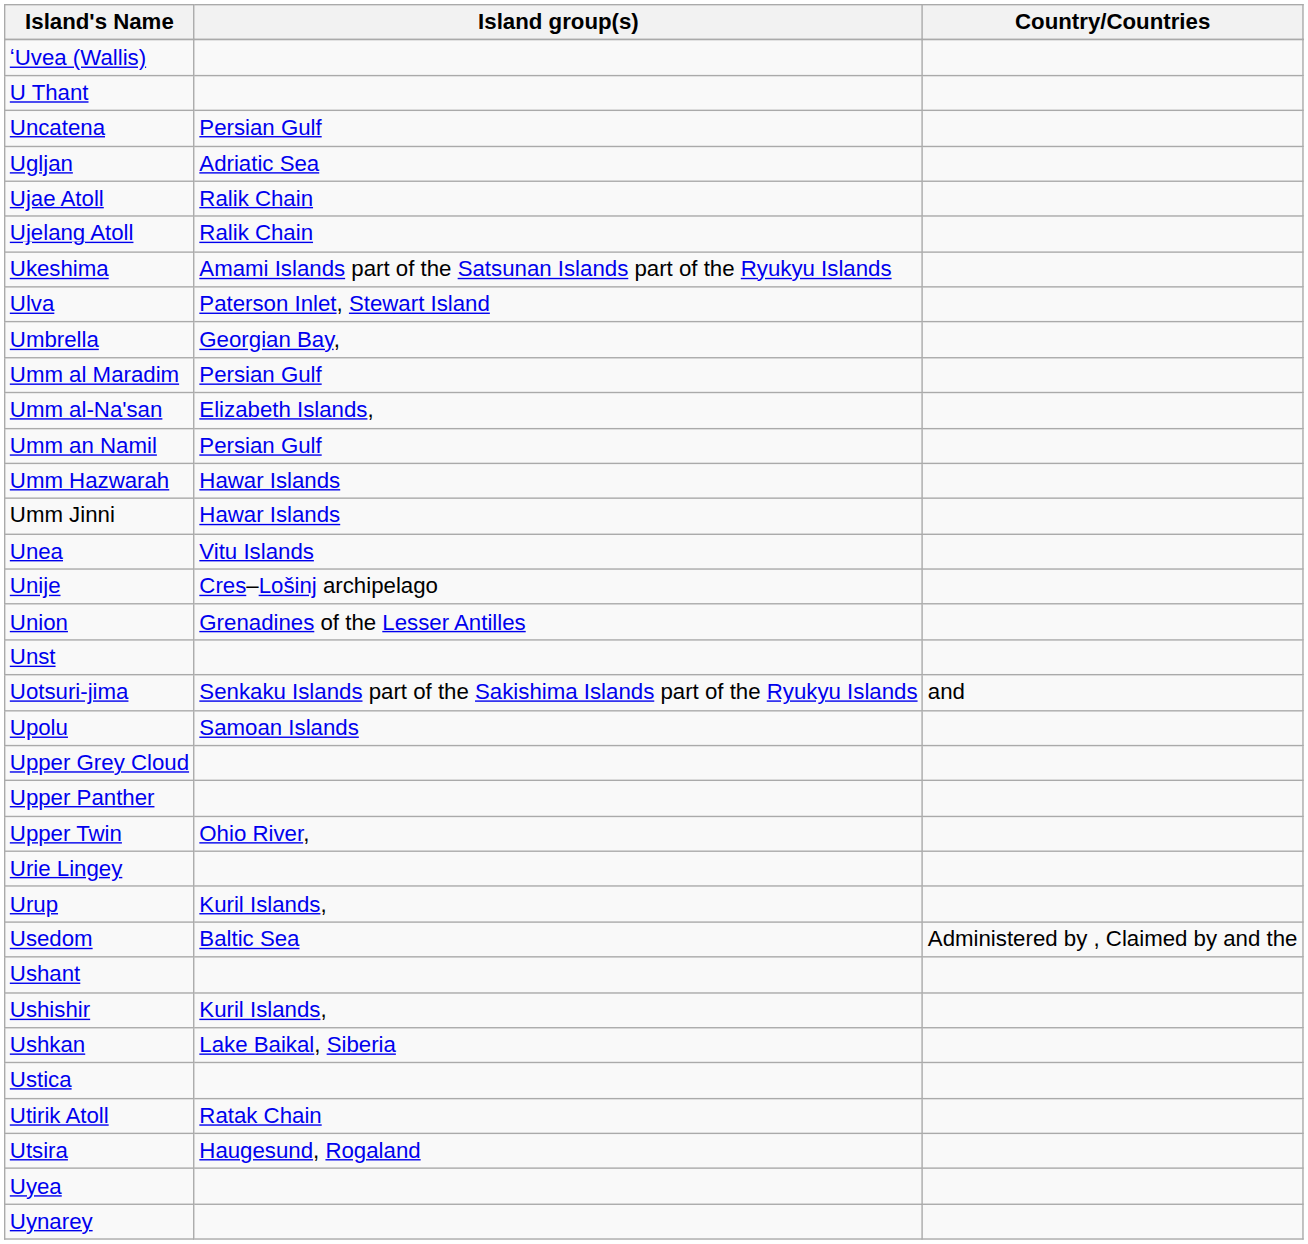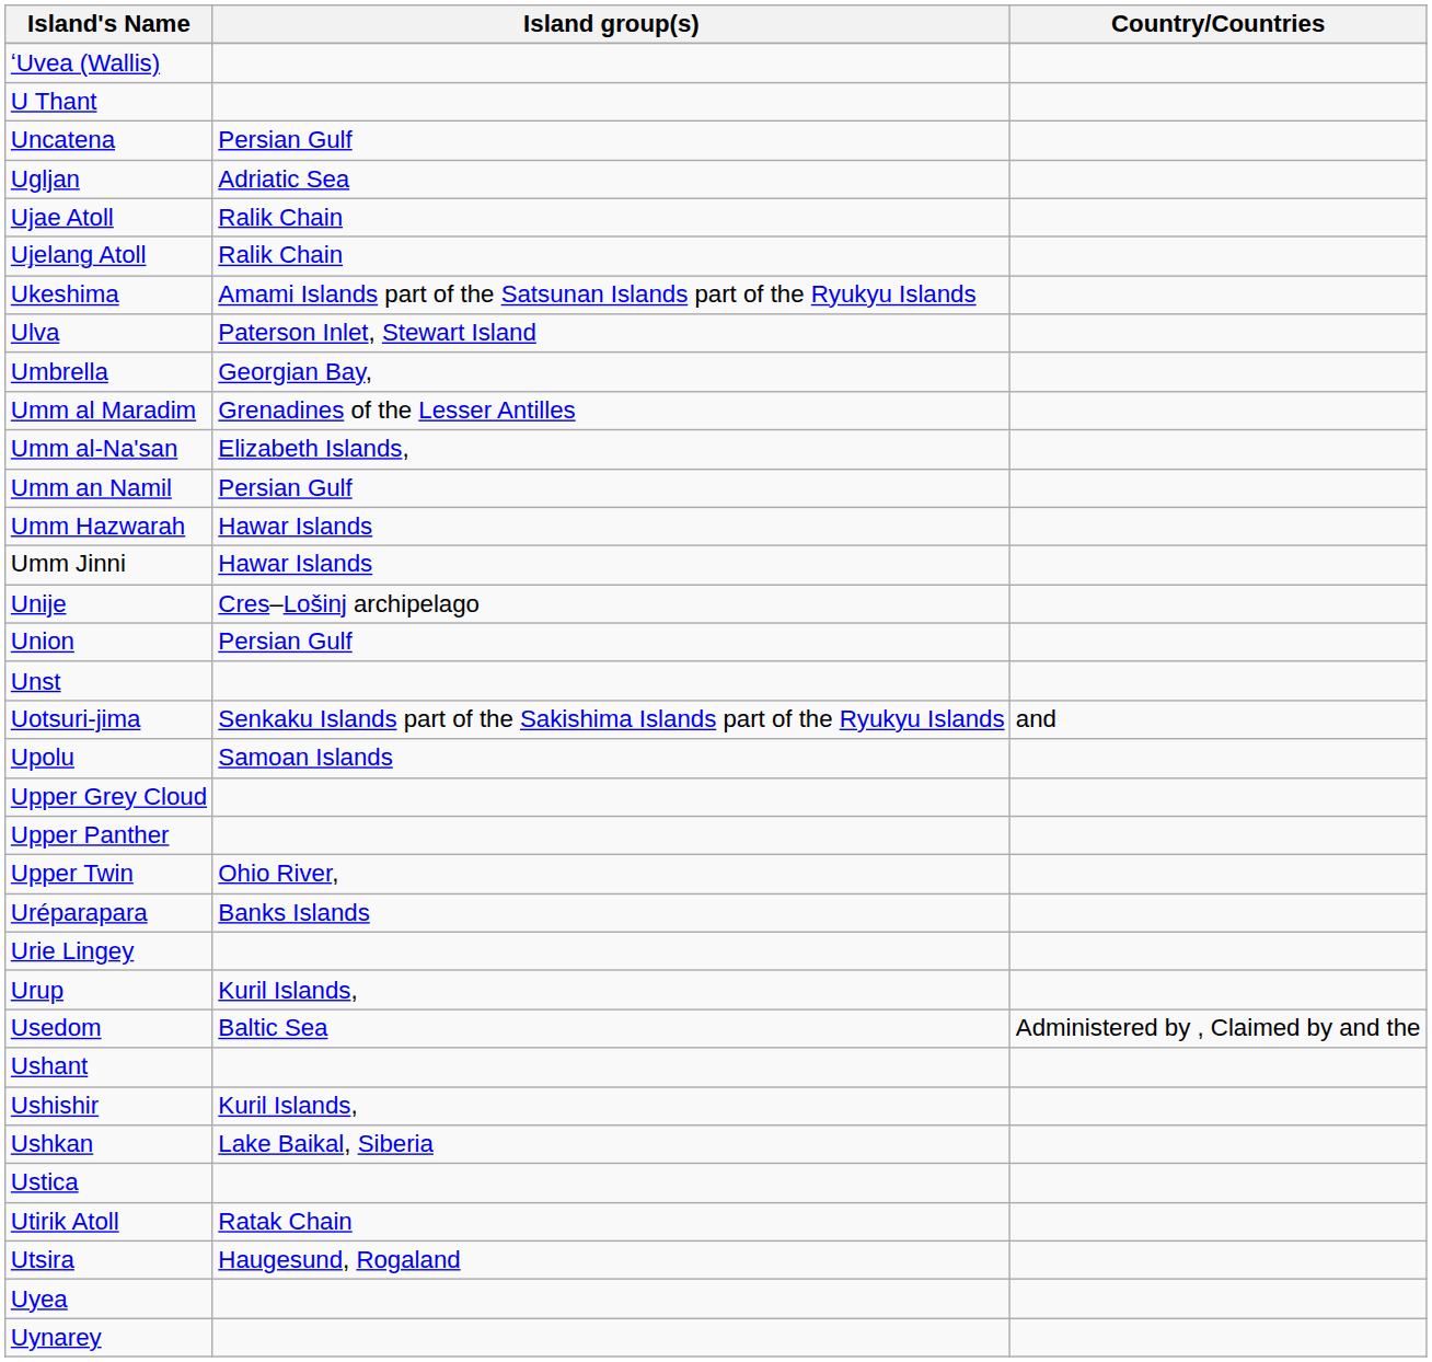Umm al Maradim | Island group(s): Persian Gulf -> Grenadines of the Lesser Antilles
- row: Unea | Vitu Islands
Union | Island group(s): Grenadines of the Lesser Antilles -> Persian Gulf
+ row: Uréparapara | Banks Islands
